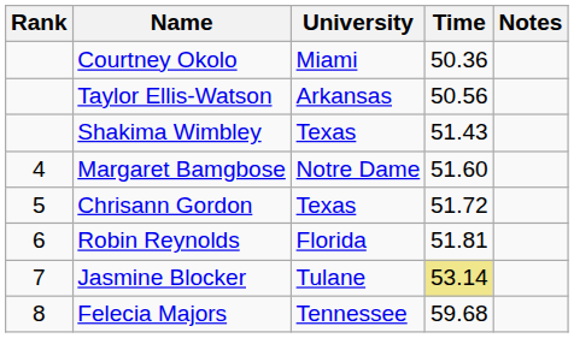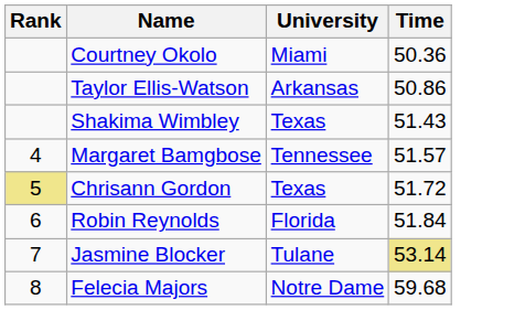- column: Notes
Taylor Ellis-Watson | Time: 50.56 -> 50.86
Margaret Bamgbose | University: Notre Dame -> Tennessee
Margaret Bamgbose | Time: 51.60 -> 51.57
Chrisann Gordon | Rank: no background -> khaki background
Robin Reynolds | Time: 51.81 -> 51.84
Felecia Majors | University: Tennessee -> Notre Dame
